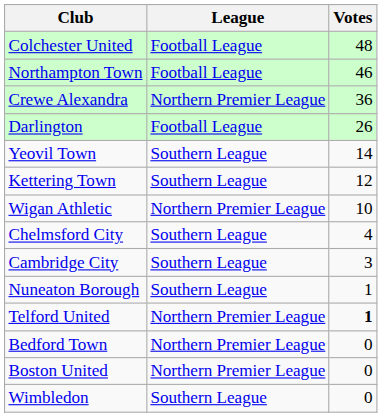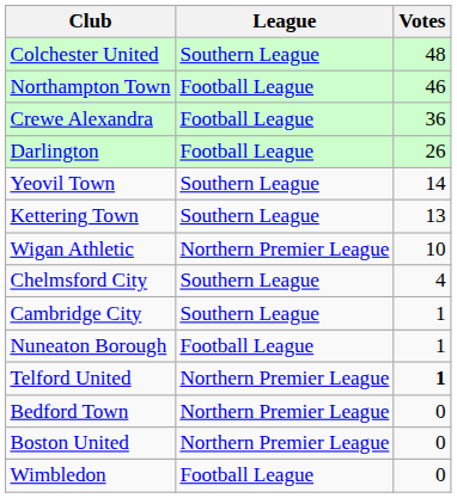Colchester United | League: Football League -> Southern League
Crewe Alexandra | League: Northern Premier League -> Football League
Kettering Town | Votes: 12 -> 13
Cambridge City | Votes: 3 -> 1
Nuneaton Borough | League: Southern League -> Football League
Wimbledon | League: Southern League -> Football League
